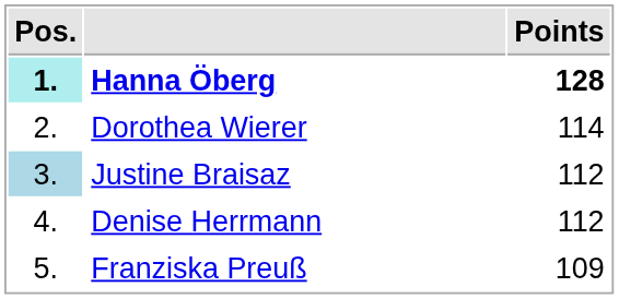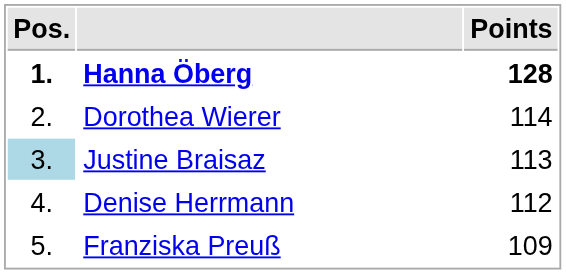Hanna Öberg | Pos.: paleturquoise background -> no background
Justine Braisaz | Points: 112 -> 113
